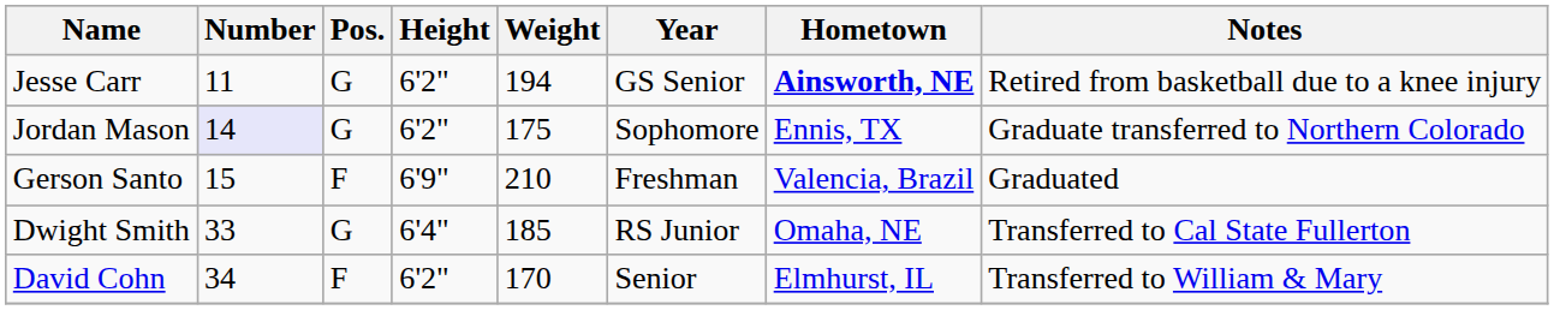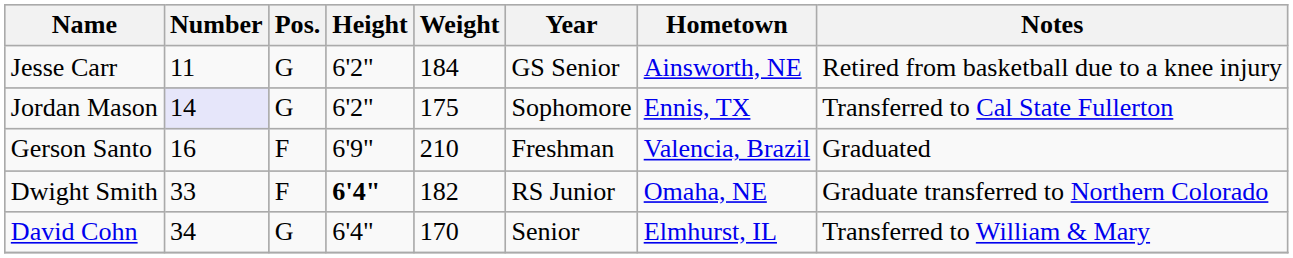Jesse Carr | Weight: 194 -> 184
Jesse Carr | Hometown: bold -> normal
Jordan Mason | Notes: Graduate transferred to Northern Colorado -> Transferred to Cal State Fullerton
Gerson Santo | Number: 15 -> 16
Dwight Smith | Pos.: G -> F
Dwight Smith | Height: normal -> bold
Dwight Smith | Weight: 185 -> 182
Dwight Smith | Notes: Transferred to Cal State Fullerton -> Graduate transferred to Northern Colorado
David Cohn | Pos.: F -> G
David Cohn | Height: 6'2" -> 6'4"
